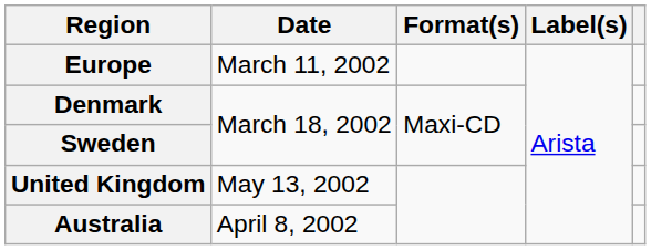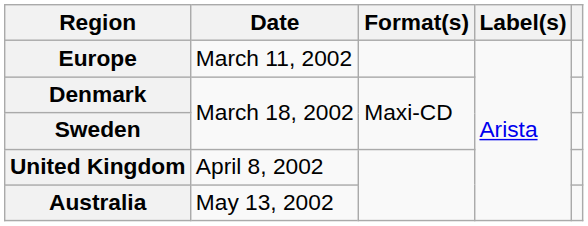United Kingdom | Date: May 13, 2002 -> April 8, 2002
Australia | Date: April 8, 2002 -> May 13, 2002
